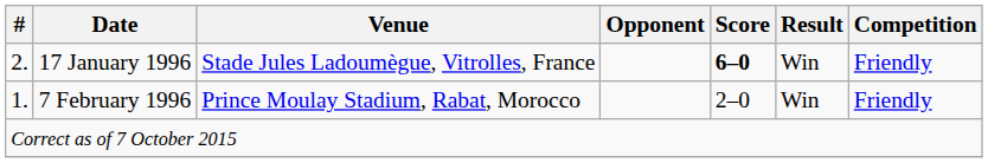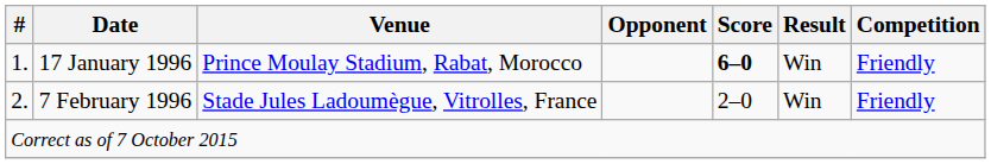17 January 1996 | #: 2. -> 1.
17 January 1996 | Venue: Stade Jules Ladoumègue, Vitrolles, France -> Prince Moulay Stadium, Rabat, Morocco
7 February 1996 | #: 1. -> 2.
7 February 1996 | Venue: Prince Moulay Stadium, Rabat, Morocco -> Stade Jules Ladoumègue, Vitrolles, France
